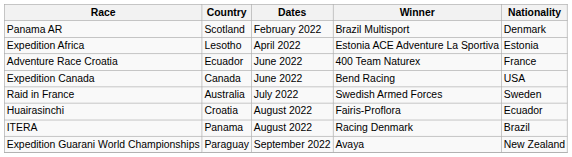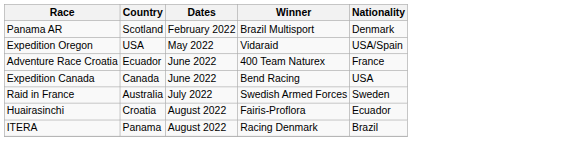- row: Expedition Africa | Lesotho | April 2022 | Estonia ACE Adventure La Sportiva | Estonia
+ row: Expedition Oregon | USA | May 2022 | Vidaraid | USA/Spain
- row: Expedition Guarani World Championships | Paraguay | September 2022 | Avaya | New Zealand
